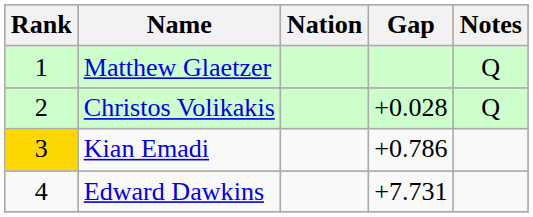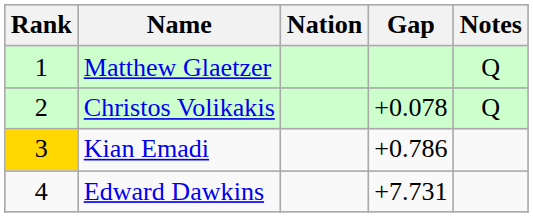Christos Volikakis | Gap: +0.028 -> +0.078
